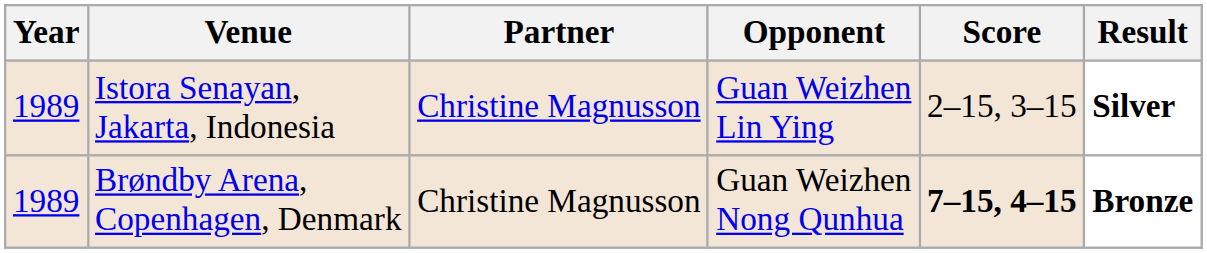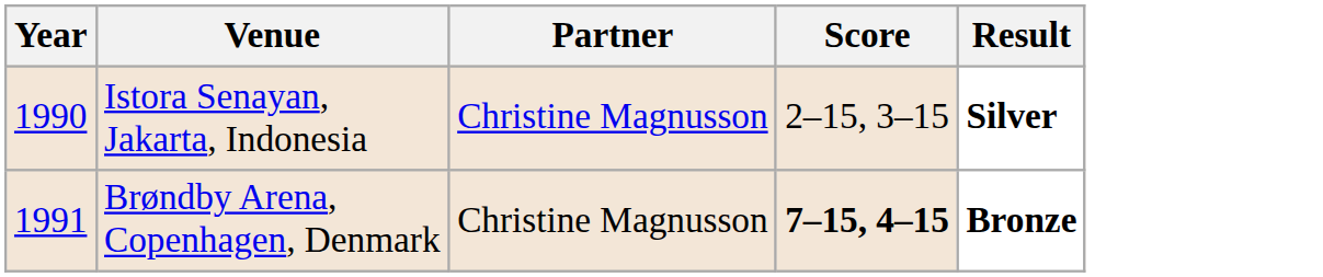- column: Opponent | Guan Weizhen Lin Ying | Guan Weizhen Nong Qunhua
Istora Senayan, Jakarta, Indonesia | Year: 1989 -> 1990
Brøndby Arena, Copenhagen, Denmark | Year: 1989 -> 1991
